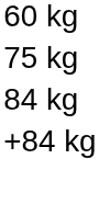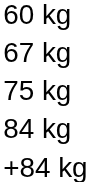+ row: 67 kg
